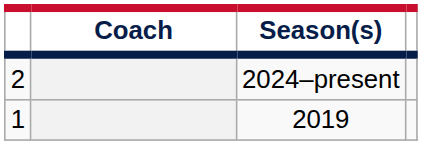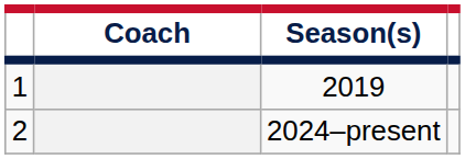rows swapped: 2019 <-> 2024–present
